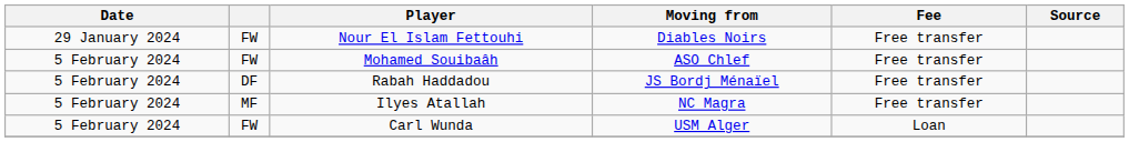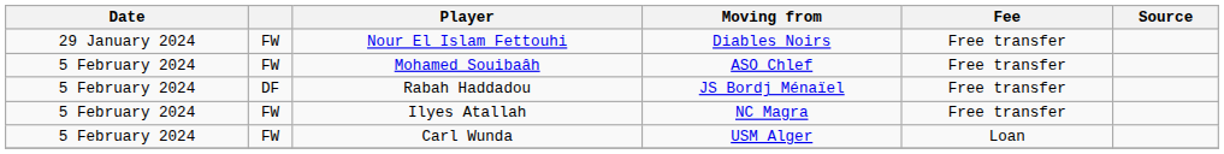Ilyes Atallah | column 2: MF -> FW
